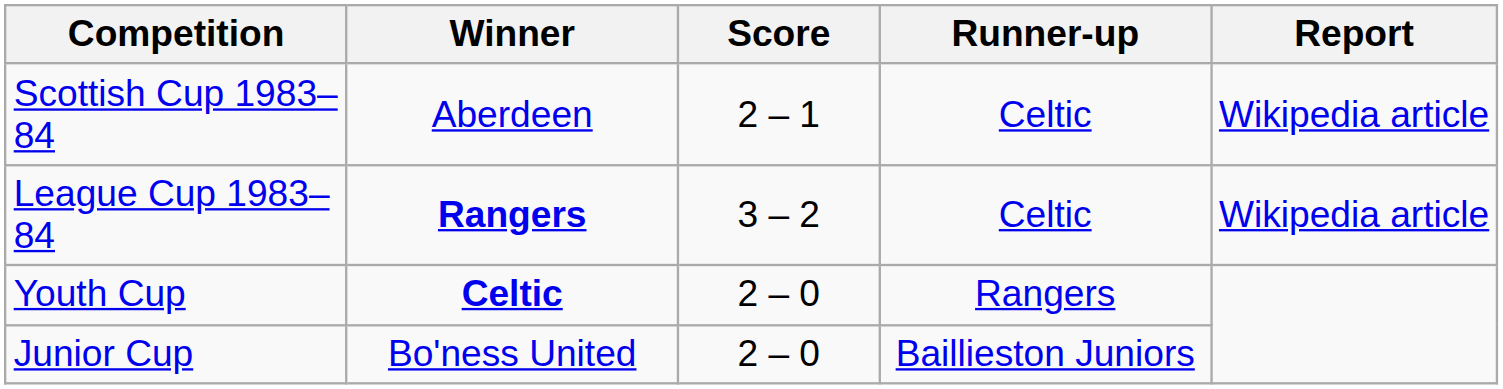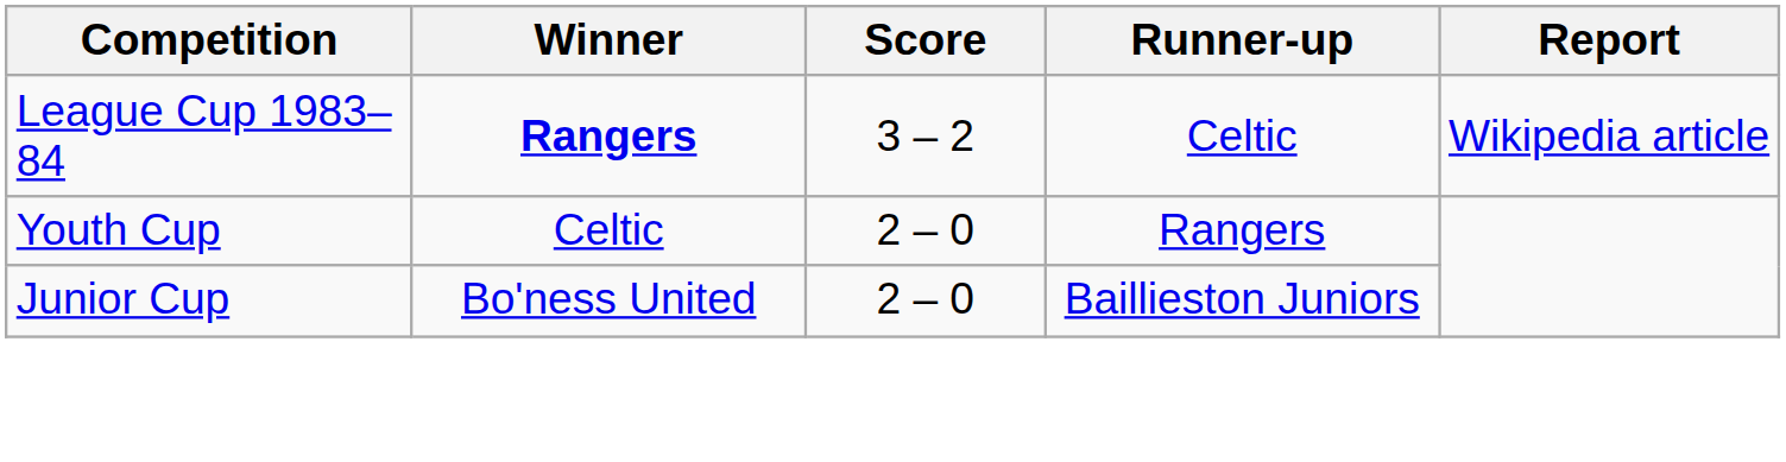- row: Scottish Cup 1983–84 | Aberdeen | 2 – 1 | Celtic | Wikipedia article
Youth Cup | Winner: bold -> normal
